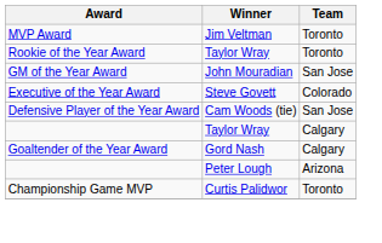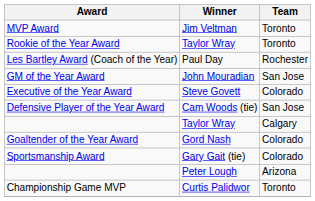+ row: Les Bartley Award (Coach of the Year) | Paul Day | Rochester
Goaltender of the Year Award | Team: Calgary -> Colorado
+ row: Sportsmanship Award | Gary Gait (tie) | Colorado
